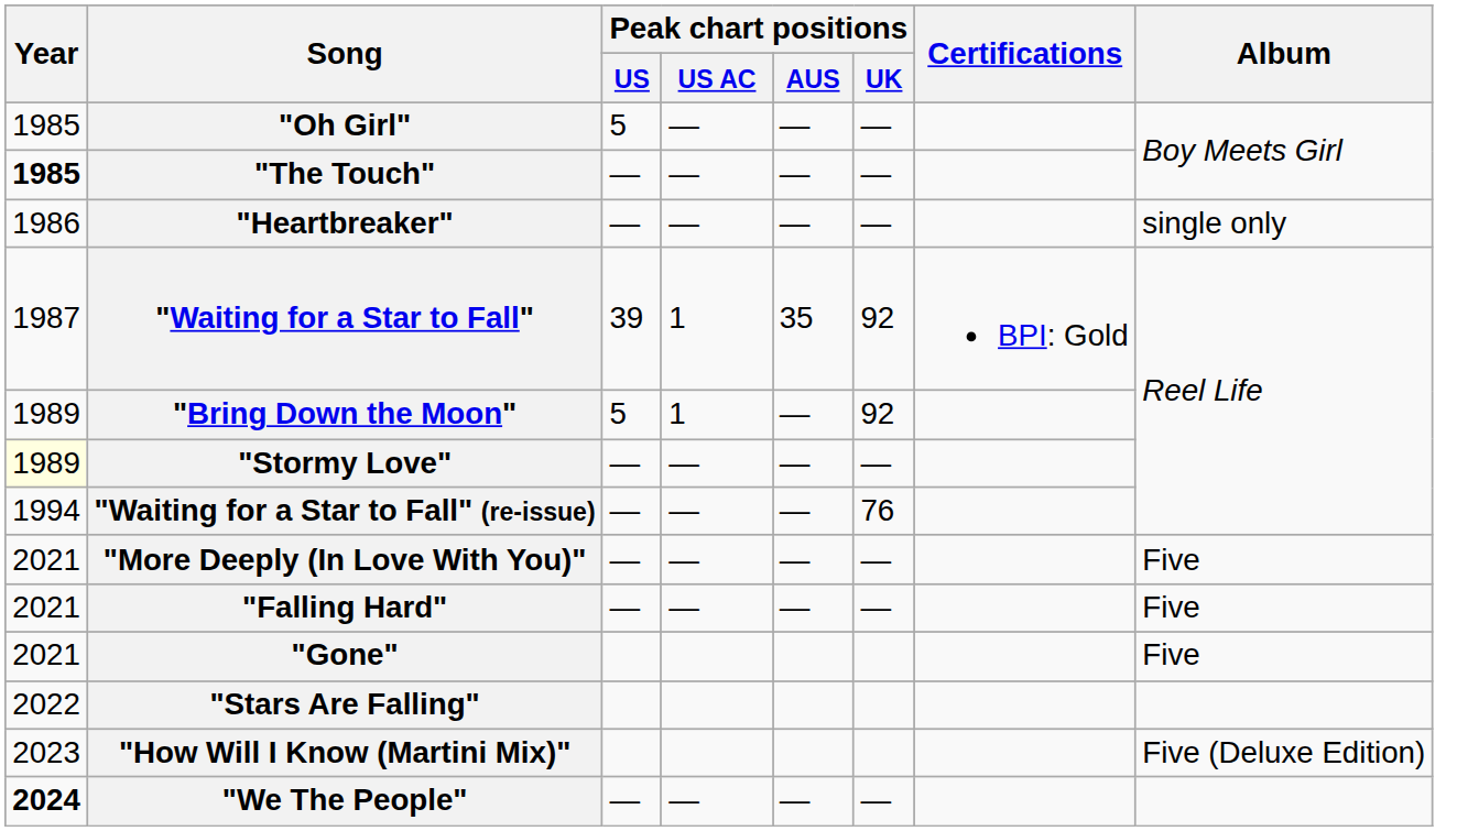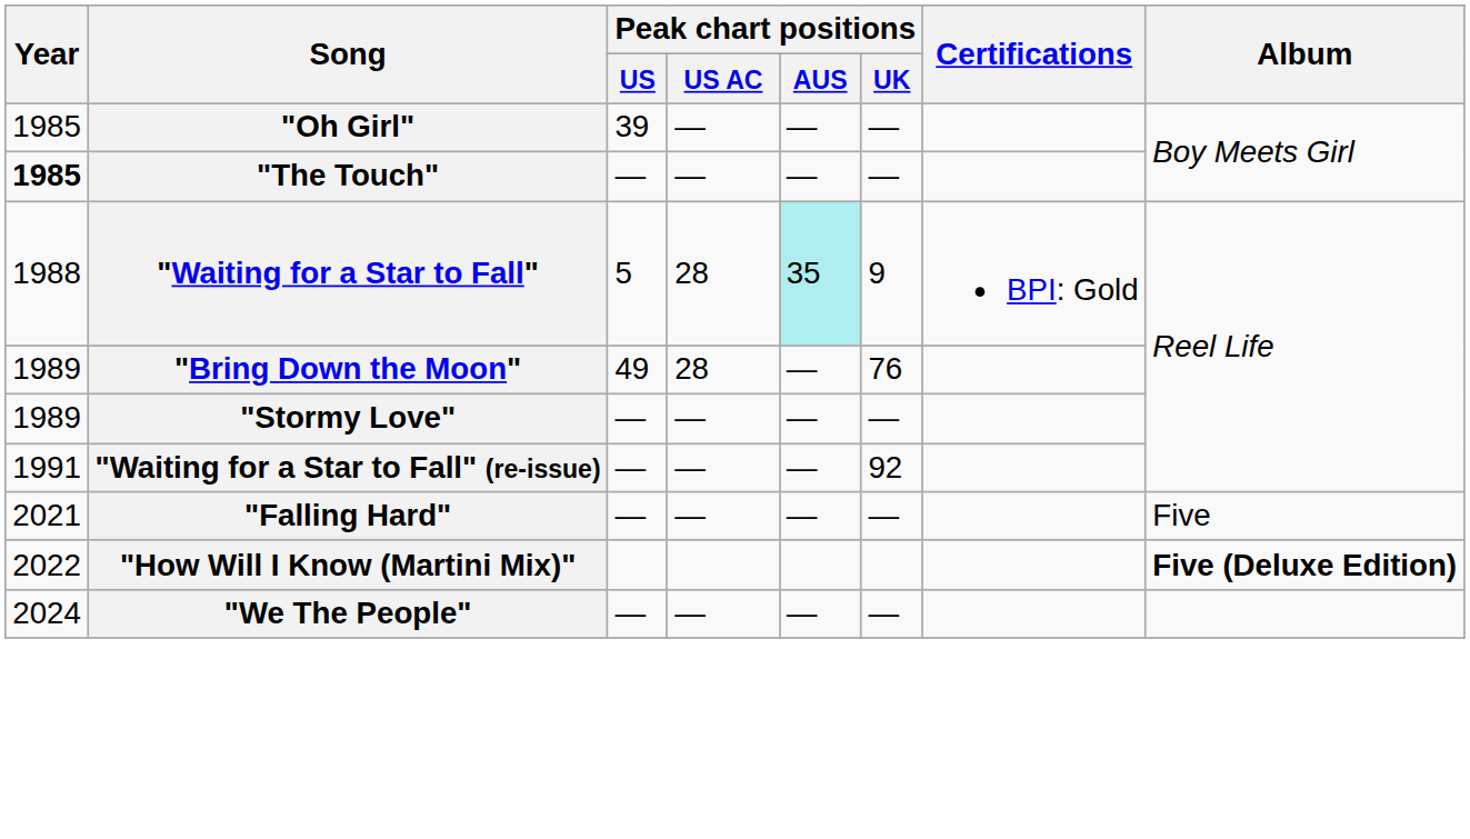"Oh Girl" | Peak chart positions / US: 5 -> 39
- row: 1986 | "Heartbreaker" | — | — | — | — | single only
"Waiting for a Star to Fall" | Year: 1987 -> 1988
"Waiting for a Star to Fall" | Peak chart positions / US: 39 -> 5
"Waiting for a Star to Fall" | Peak chart positions / US AC: 1 -> 28
"Waiting for a Star to Fall" | Peak chart positions / AUS: no background -> paleturquoise background
"Waiting for a Star to Fall" | Peak chart positions / UK: 92 -> 9
"Bring Down the Moon" | Peak chart positions / US: 5 -> 49
"Bring Down the Moon" | Peak chart positions / US AC: 1 -> 28
"Bring Down the Moon" | Peak chart positions / UK: 92 -> 76
"Stormy Love" | Year: lightyellow background -> no background
"Waiting for a Star to Fall" (re-issue) | Year: 1994 -> 1991
"Waiting for a Star to Fall" (re-issue) | Peak chart positions / UK: 76 -> 92
- row: 2021 | "More Deeply (In Love With You)" | — | — | — | — | Five
- row: 2021 | "Gone" | Five
- row: 2022 | "Stars Are Falling"
"How Will I Know (Martini Mix)" | Year: 2023 -> 2022
"How Will I Know (Martini Mix)" | Album: normal -> bold
"We The People" | Year: bold -> normal
